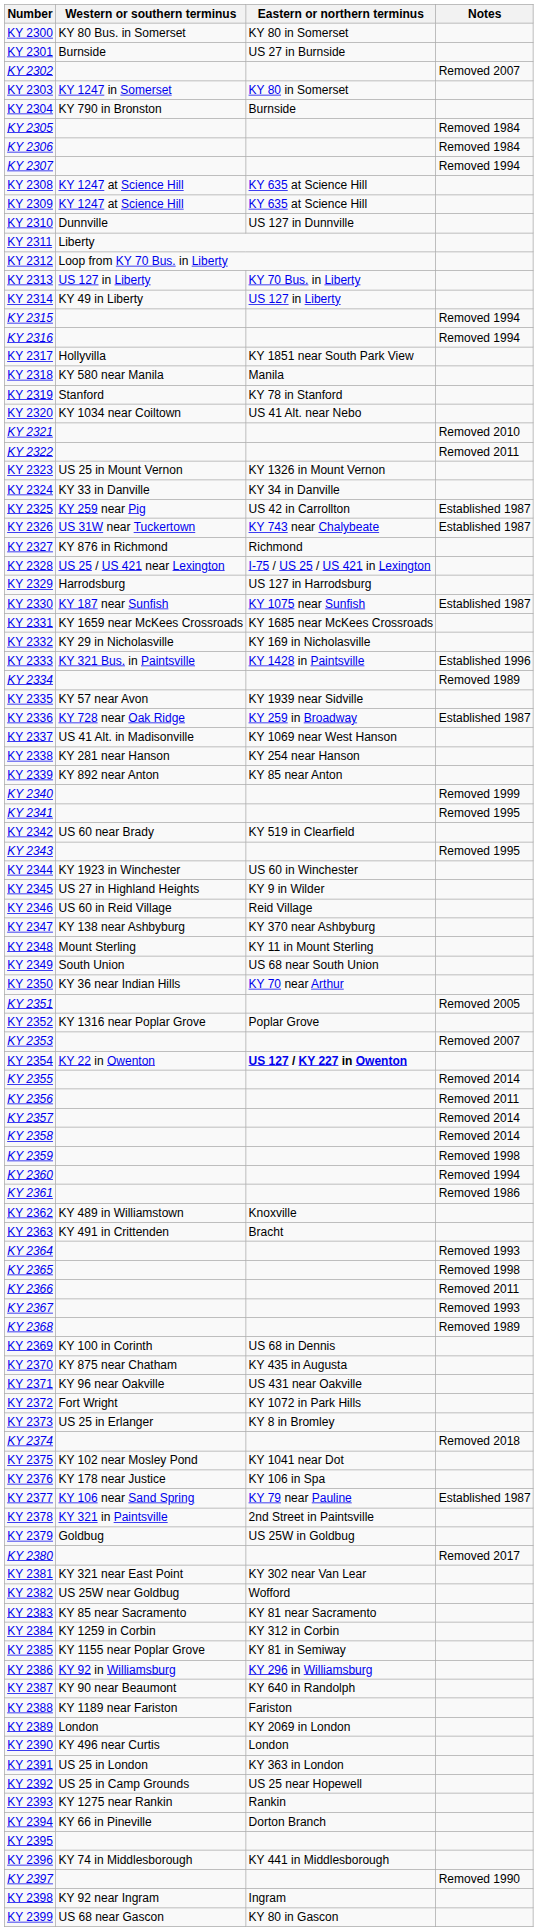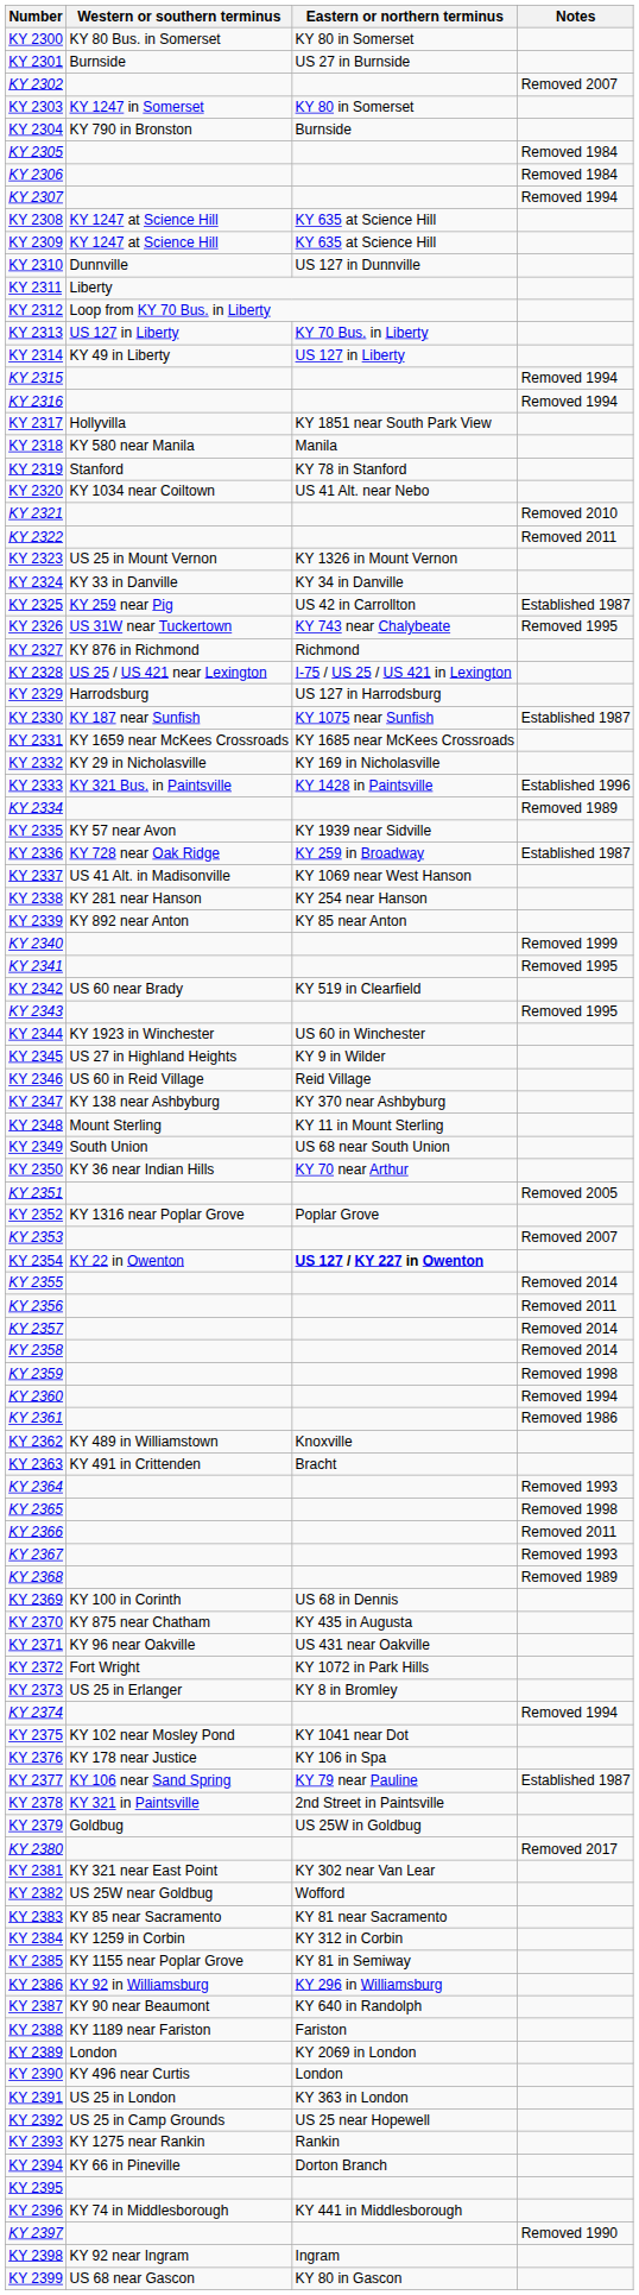KY 2326 | Notes: Established 1987 -> Removed 1995
KY 2374 | Notes: Removed 2018 -> Removed 1994
